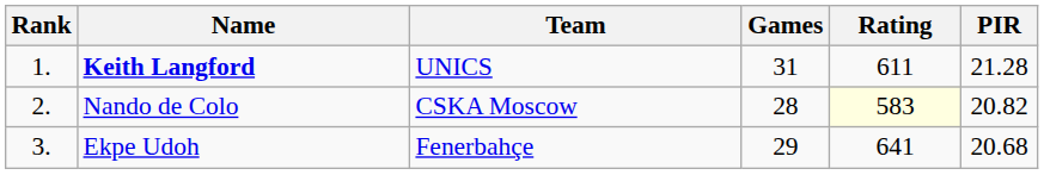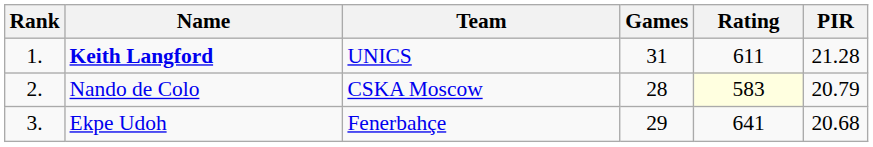Nando de Colo | PIR: 20.82 -> 20.79
